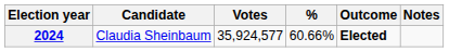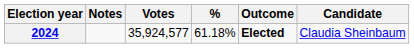columns swapped: Candidate <-> Notes
2024 | %: 60.66% -> 61.18%
